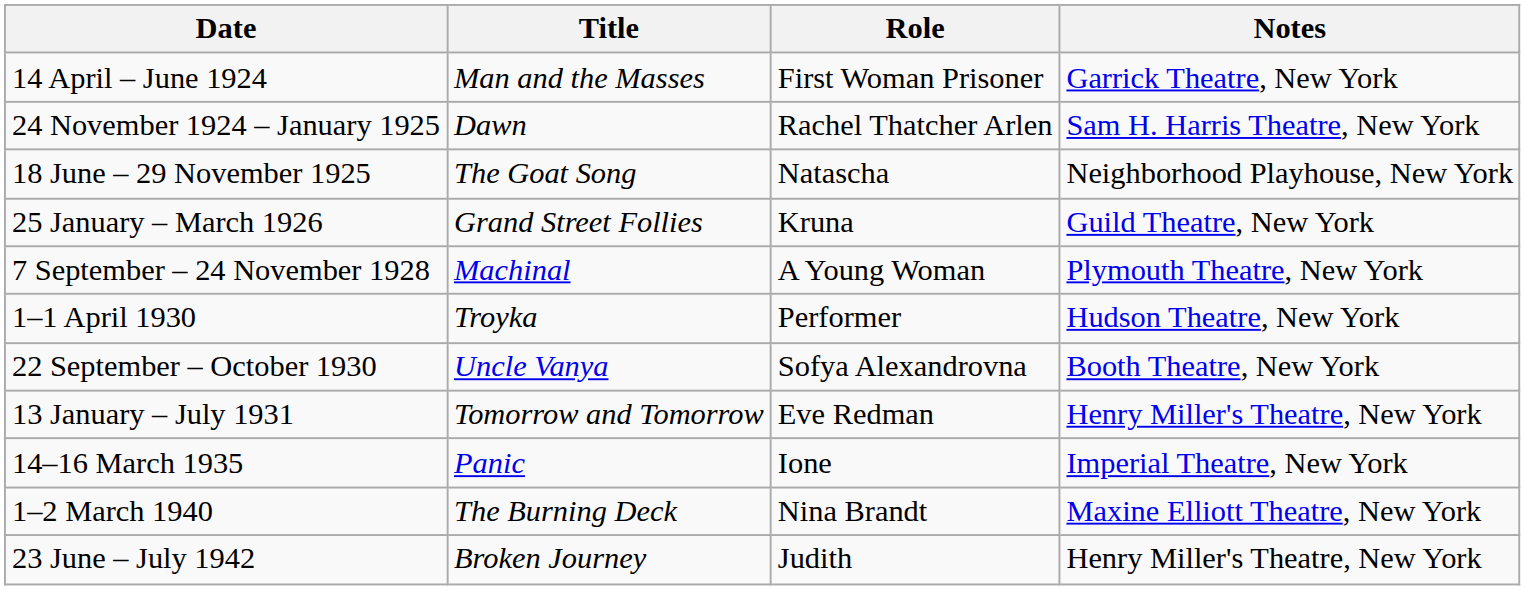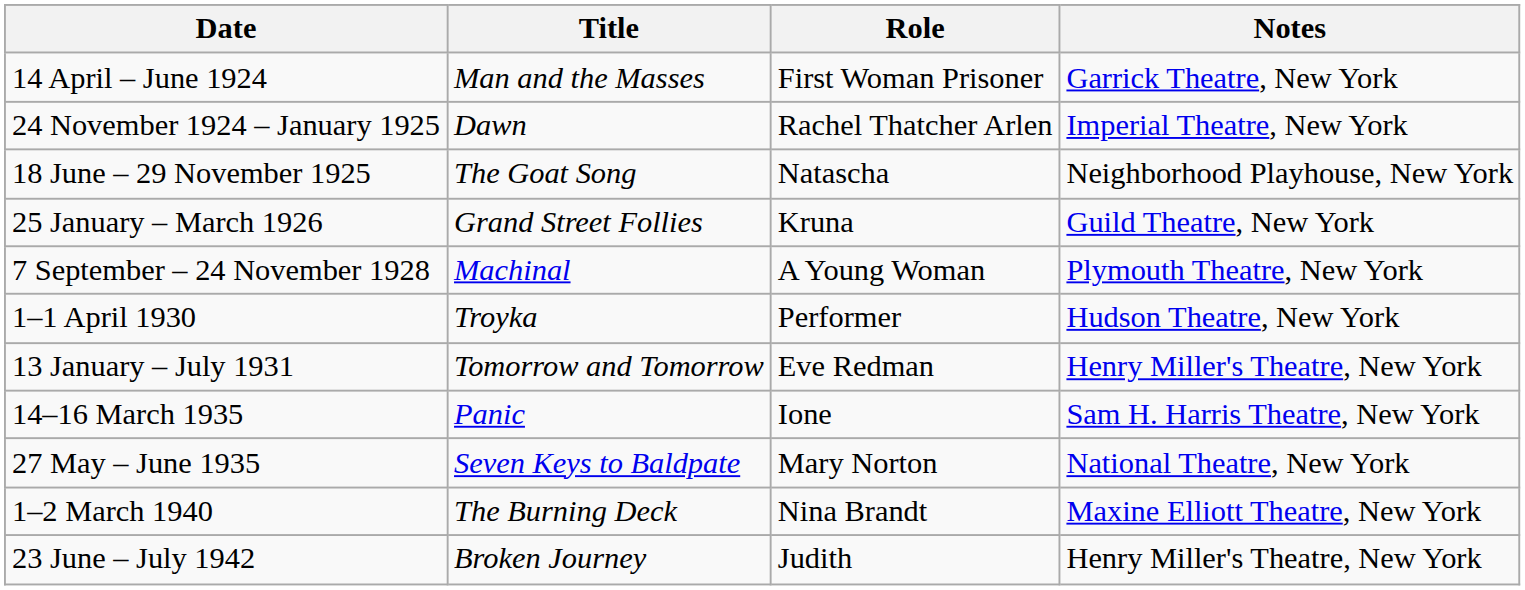24 November 1924 – January 1925 | Notes: Sam H. Harris Theatre, New York -> Imperial Theatre, New York
- row: 22 September – October 1930 | Uncle Vanya | Sofya Alexandrovna | Booth Theatre, New York
14–16 March 1935 | Notes: Imperial Theatre, New York -> Sam H. Harris Theatre, New York
+ row: 27 May – June 1935 | Seven Keys to Baldpate | Mary Norton | National Theatre, New York
